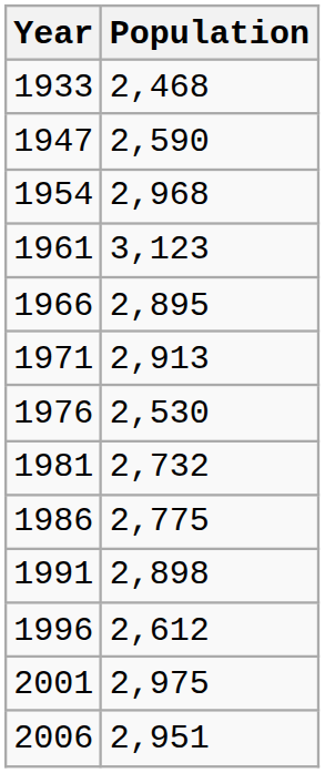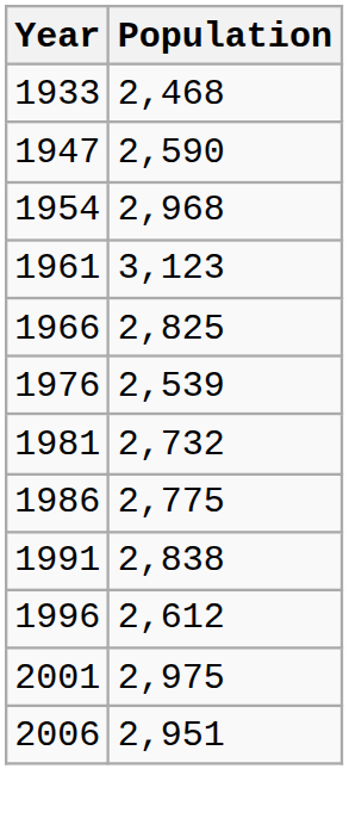1966 | Population: 2,895 -> 2,825
- row: 1971 | 2,913
1976 | Population: 2,530 -> 2,539
1991 | Population: 2,898 -> 2,838
